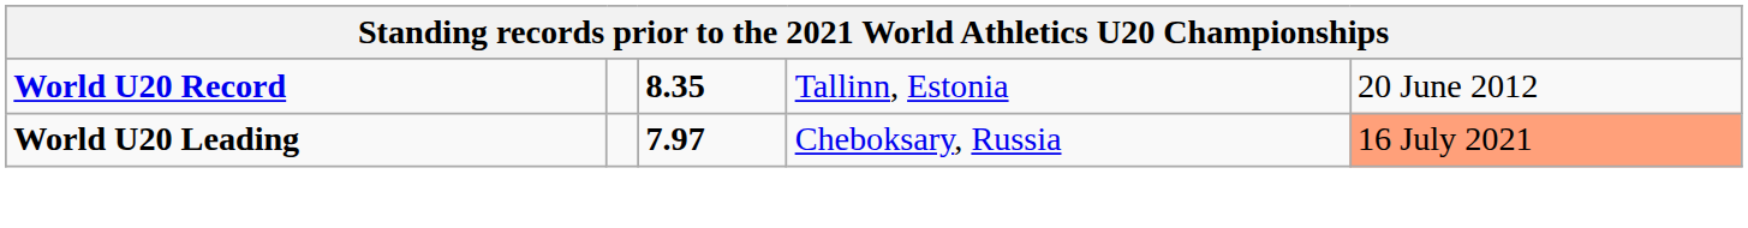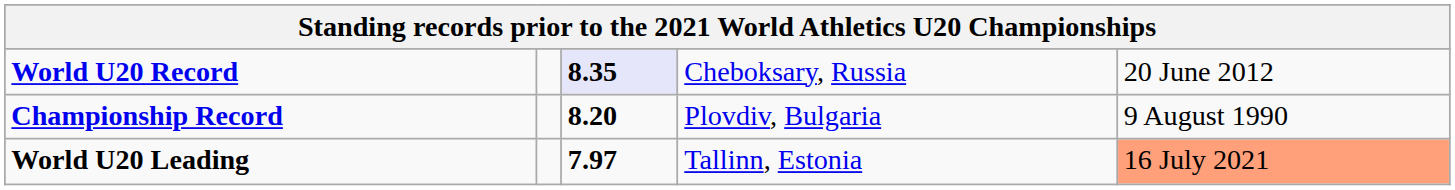World U20 Record | column 3: no background -> lavender background
World U20 Record | column 4: Tallinn, Estonia -> Cheboksary, Russia
+ row: Championship Record | 8.20 | Plovdiv, Bulgaria | 9 August 1990
World U20 Leading | column 4: Cheboksary, Russia -> Tallinn, Estonia
